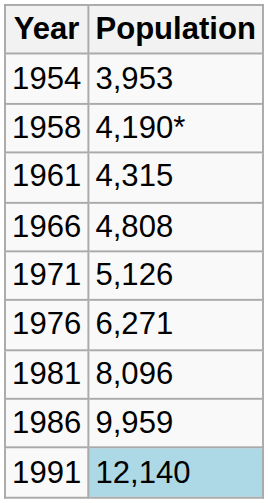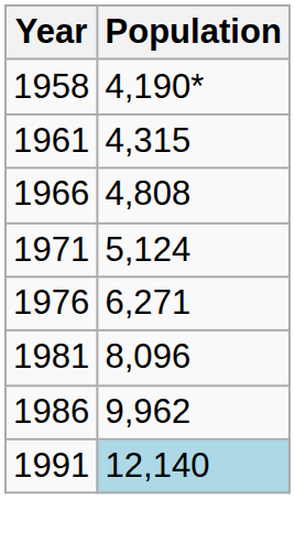- row: 1954 | 3,953
1971 | Population: 5,126 -> 5,124
1986 | Population: 9,959 -> 9,962
